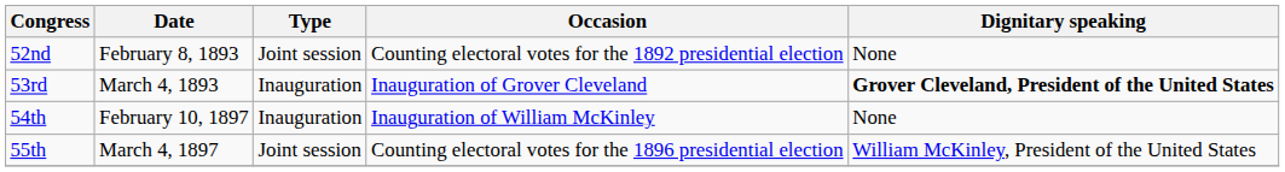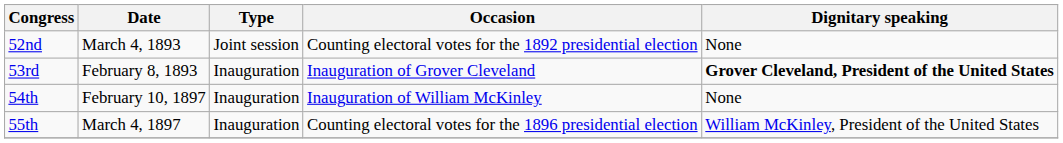52nd | Date: February 8, 1893 -> March 4, 1893
53rd | Date: March 4, 1893 -> February 8, 1893
55th | Type: Joint session -> Inauguration
